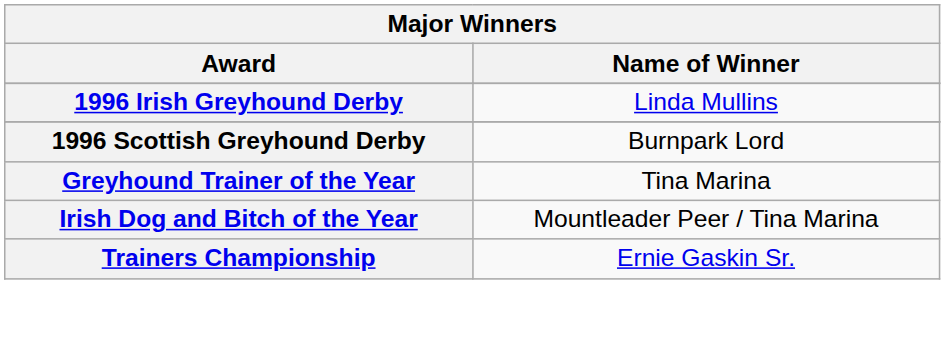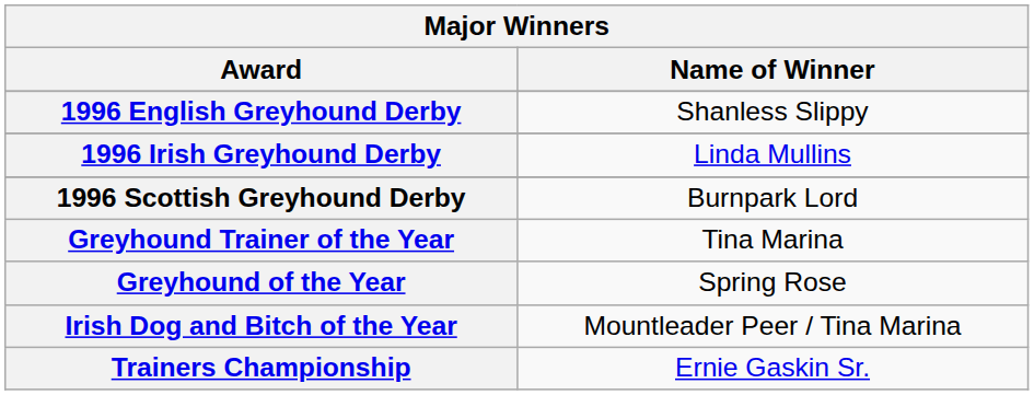+ row: 1996 English Greyhound Derby | Shanless Slippy
+ row: Greyhound of the Year | Spring Rose
